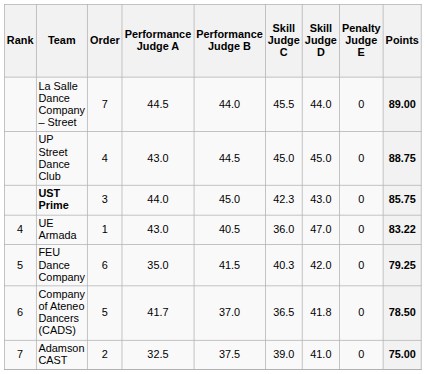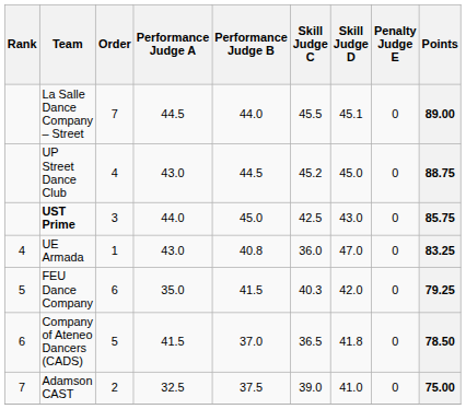La Salle Dance Company – Street | Skill Judge D: 44.0 -> 45.1
UP Street Dance Club | Skill Judge C: 45.0 -> 45.2
UST Prime | Skill Judge C: 42.3 -> 42.5
UE Armada | Performance Judge B: 40.5 -> 40.8
UE Armada | Points: 83.22 -> 83.25
Company of Ateneo Dancers (CADS) | Performance Judge A: 41.7 -> 41.5
